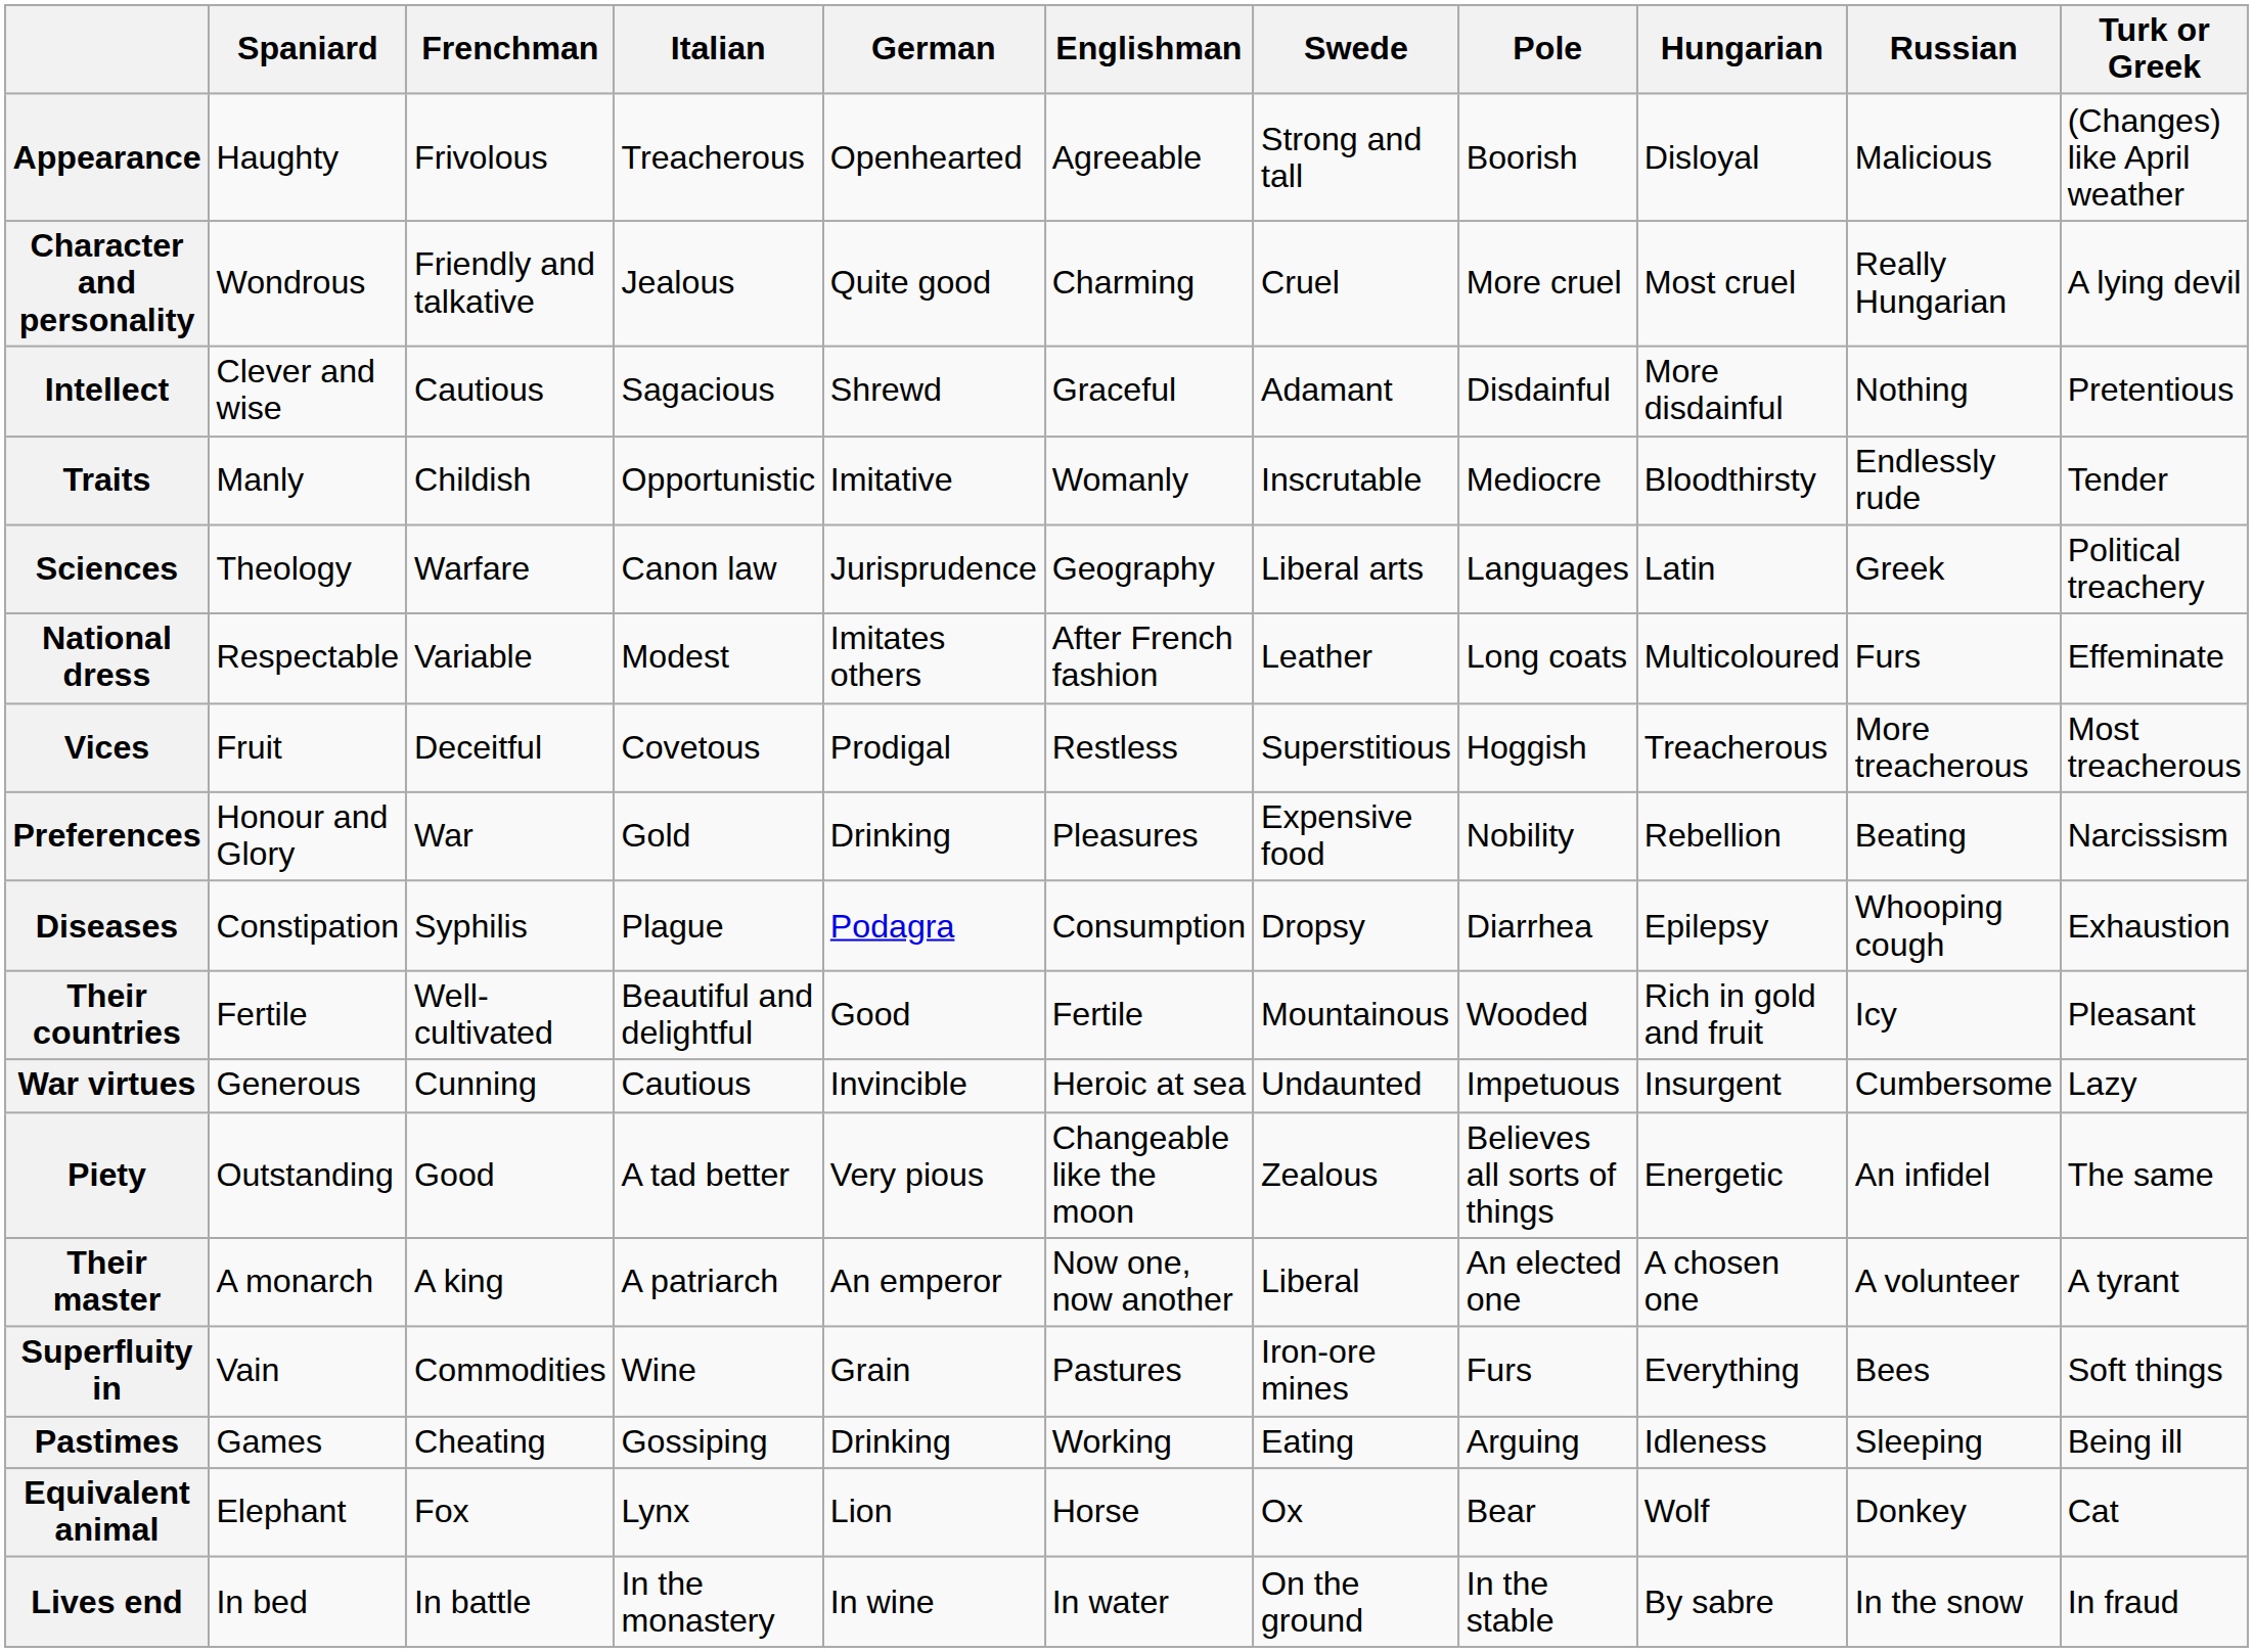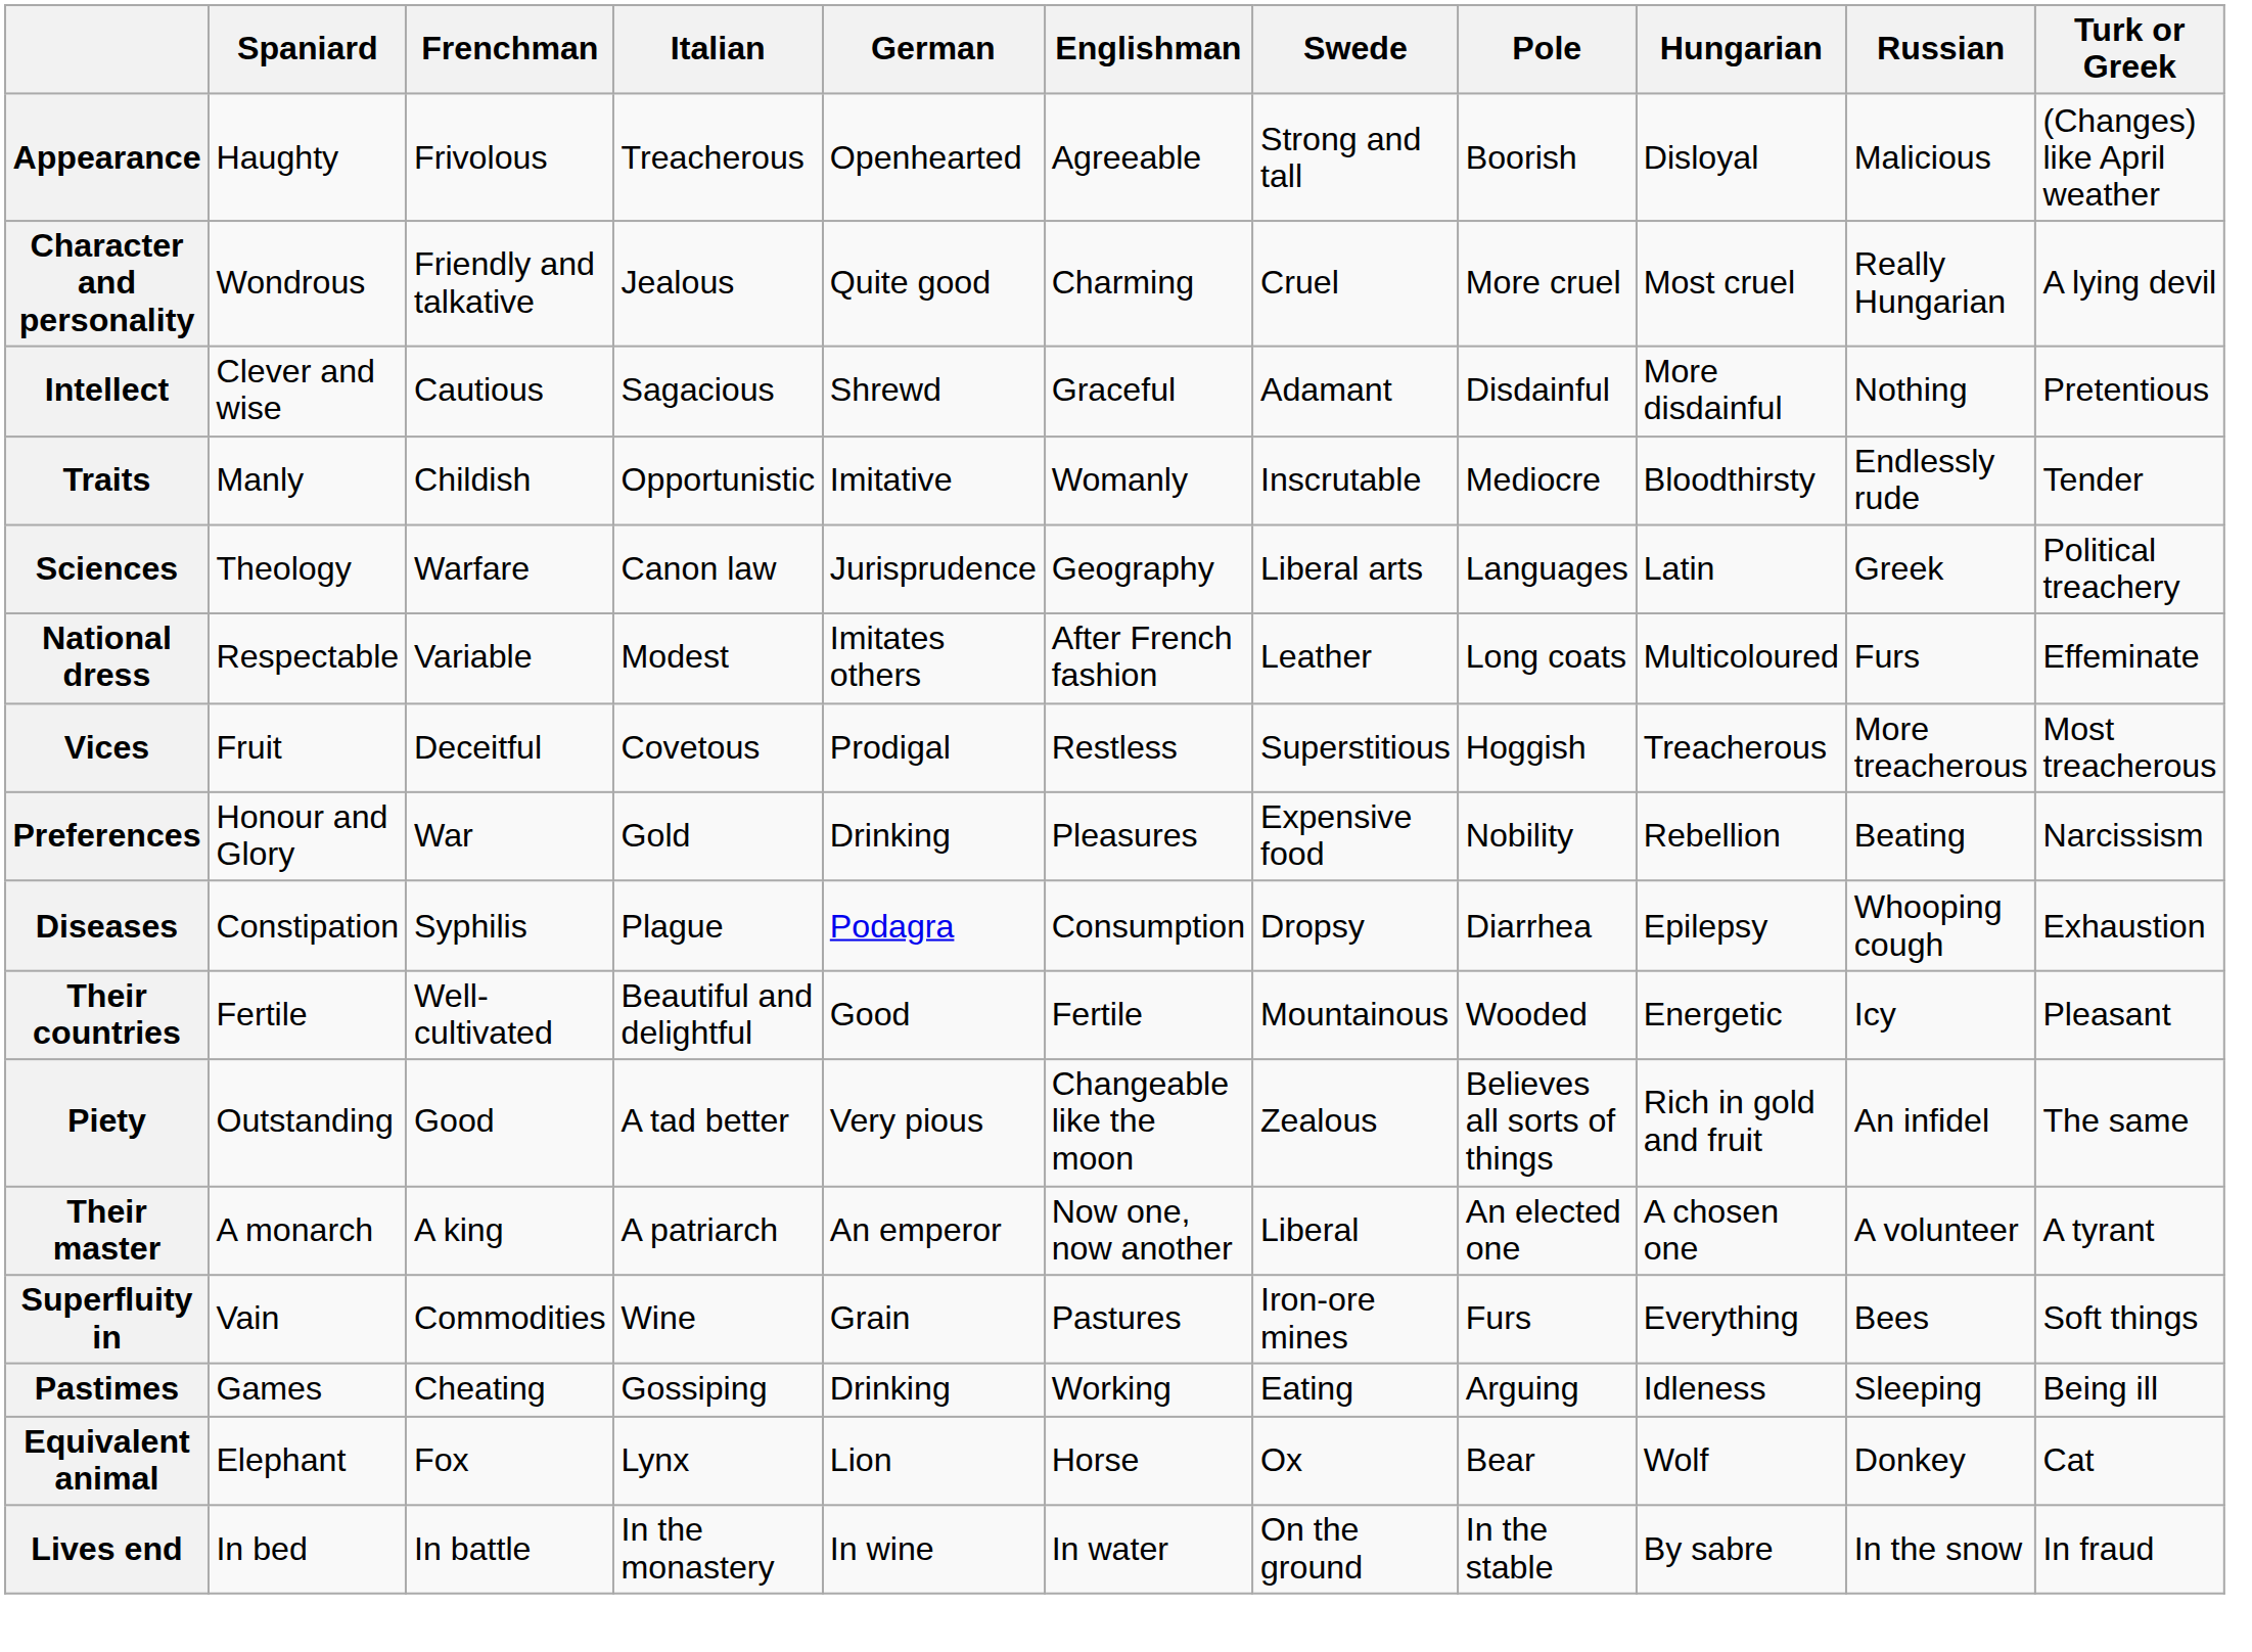Their countries | Hungarian: Rich in gold and fruit -> Energetic
- row: War virtues | Generous | Cunning | Cautious | Invincible | Heroic at sea | Undaunted | Impetuous | Insurgent | Cumbersome | Lazy
Piety | Hungarian: Energetic -> Rich in gold and fruit
